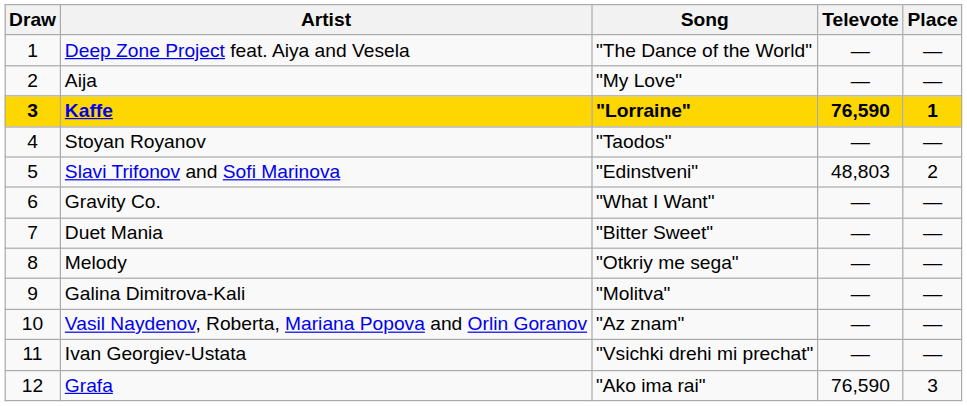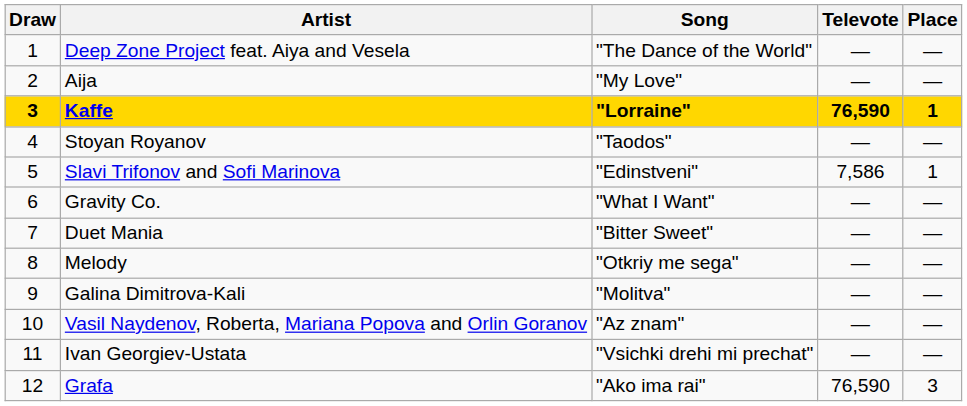Slavi Trifonov and Sofi Marinova | Televote: 48,803 -> 7,586
Slavi Trifonov and Sofi Marinova | Place: 2 -> 1
